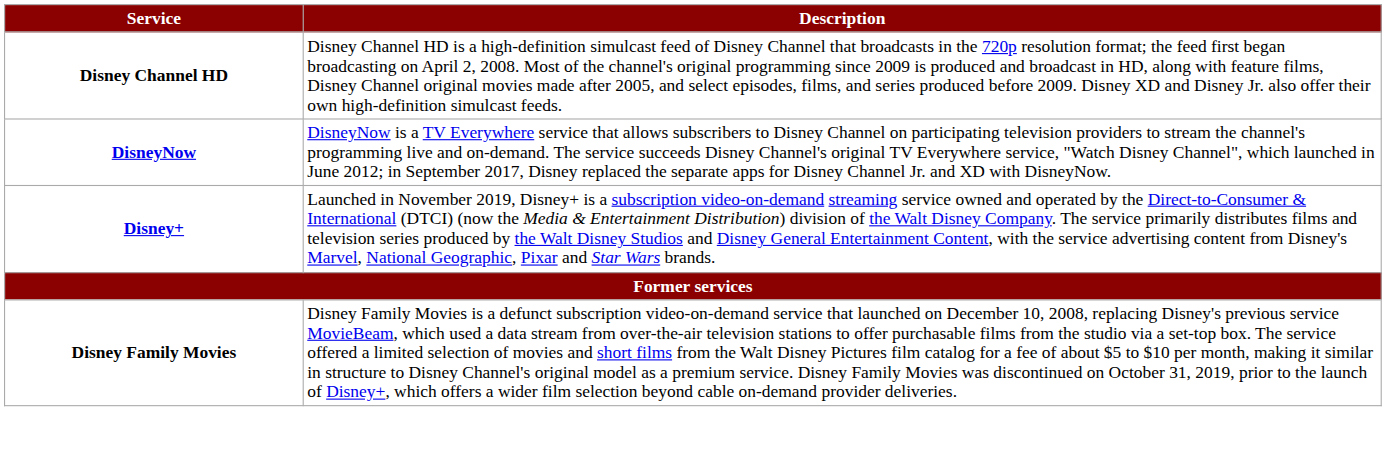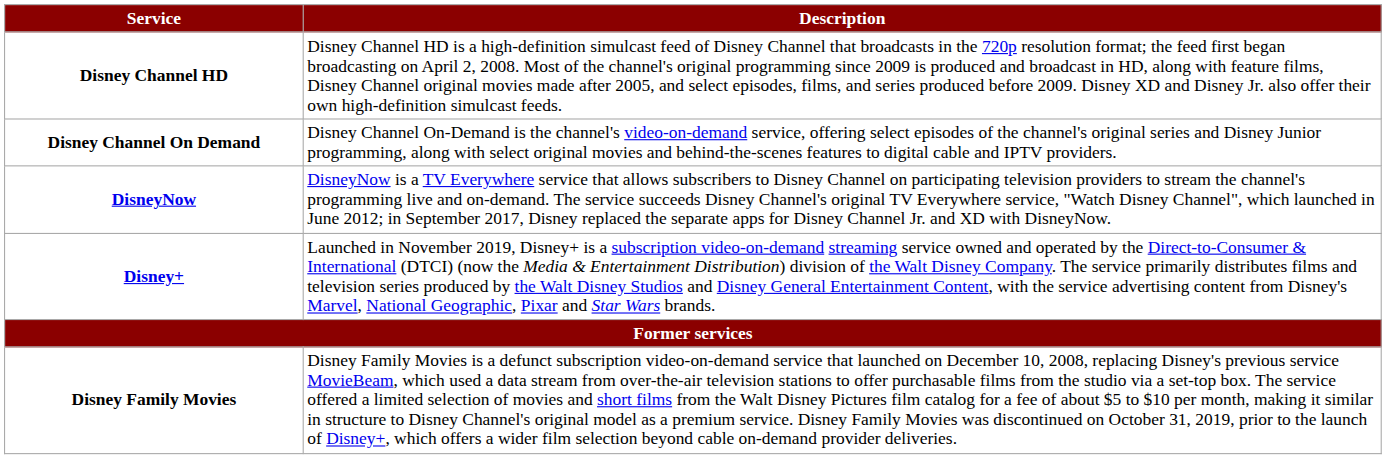+ row: Disney Channel On Demand | Disney Channel On-Demand is the channel's video-on-demand service, offering select episodes of the channel's original series and Disney Junior programming, along with select original movies and behind-the-scenes features to digital cable and IPTV providers.
